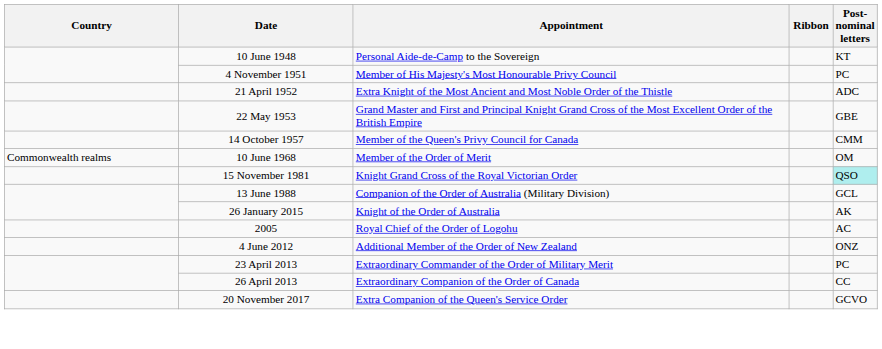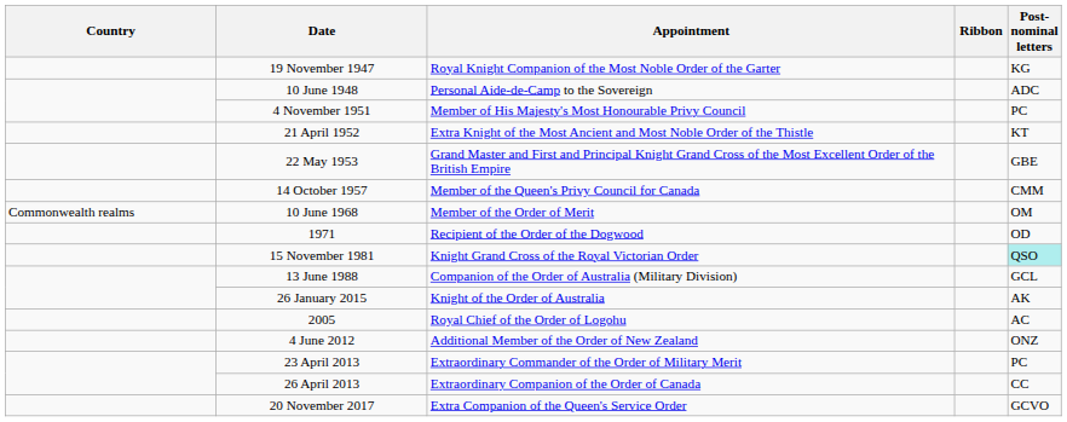+ row: 19 November 1947 | Royal Knight Companion of the Most Noble Order of the Garter | KG
10 June 1948 | Post-nominal letters: KT -> ADC
21 April 1952 | Post-nominal letters: ADC -> KT
+ row: 1971 | Recipient of the Order of the Dogwood | OD
